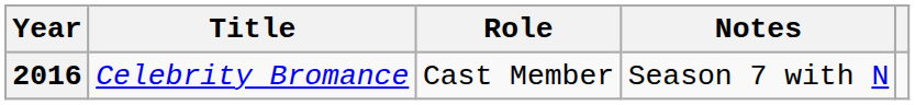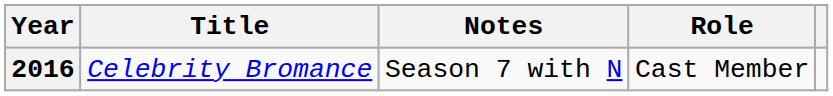columns swapped: Role <-> Notes
